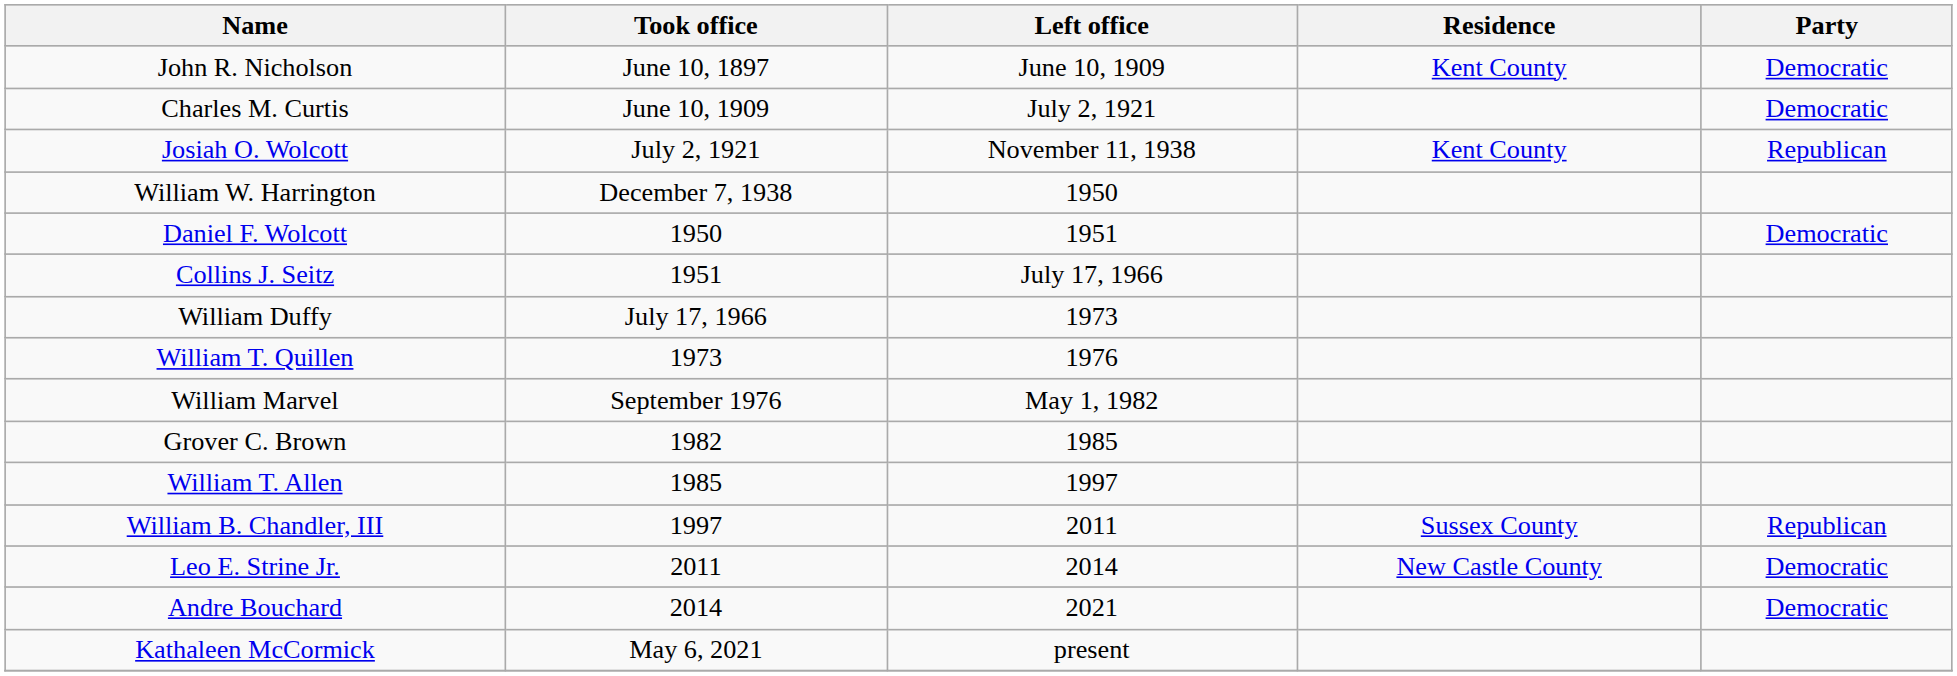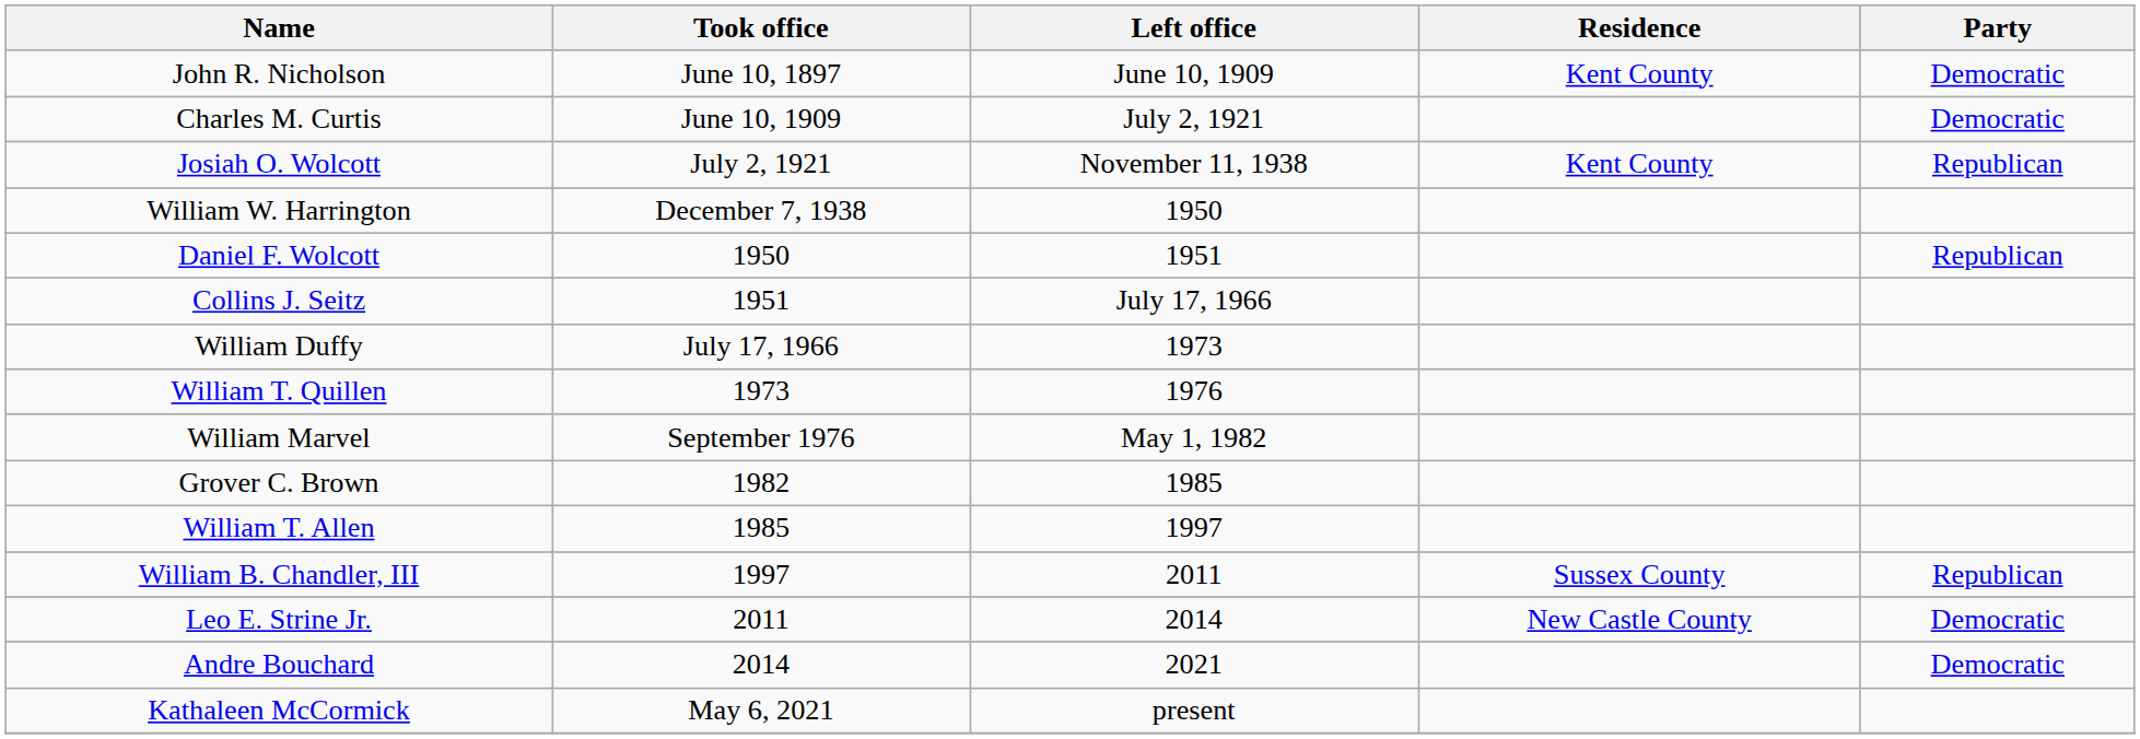Daniel F. Wolcott | Party: Democratic -> Republican
